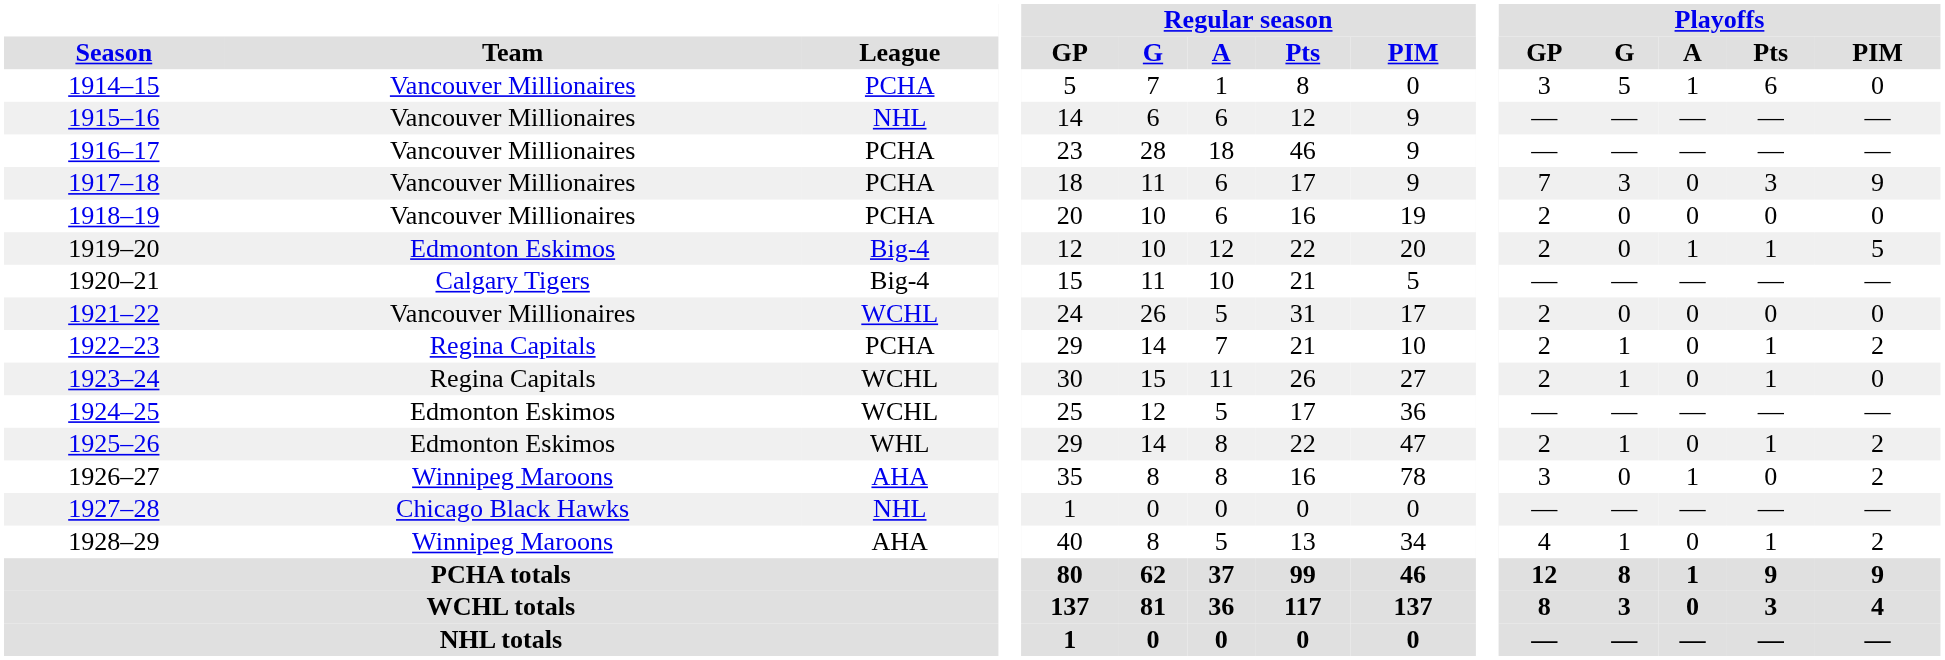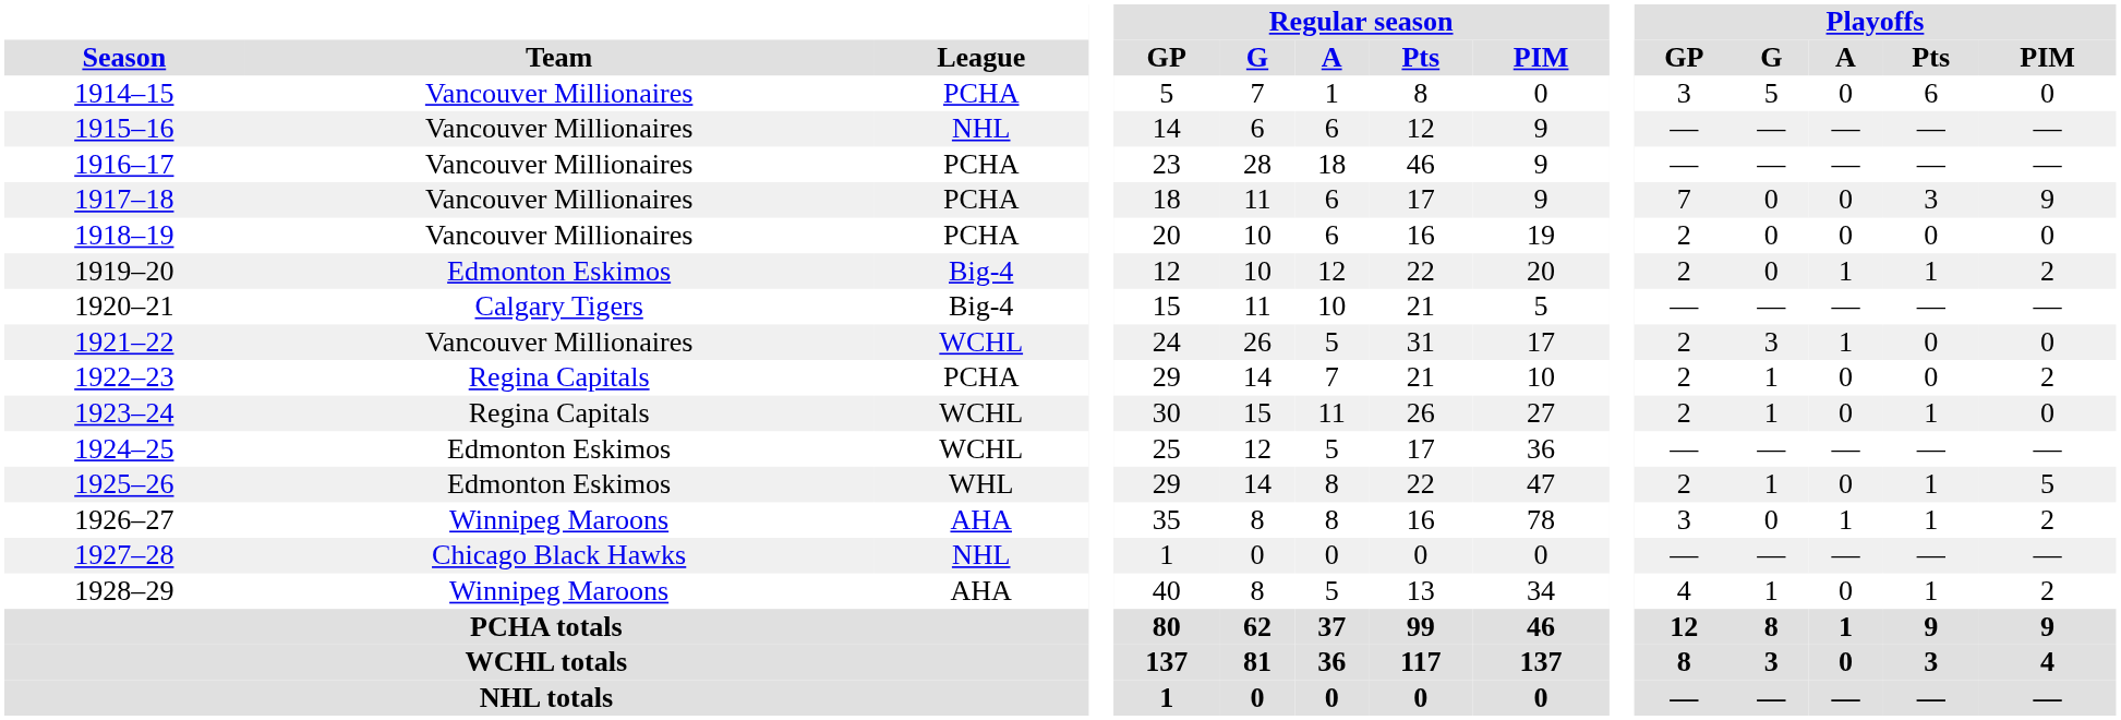1914–15 | Playoffs / A: 1 -> 0
1917–18 | Playoffs / G: 3 -> 0
1919–20 | Playoffs / PIM: 5 -> 2
1921–22 | Playoffs / G: 0 -> 3
1921–22 | Playoffs / A: 0 -> 1
1922–23 | Playoffs / Pts: 1 -> 0
1925–26 | Playoffs / PIM: 2 -> 5
1926–27 | Playoffs / Pts: 0 -> 1
